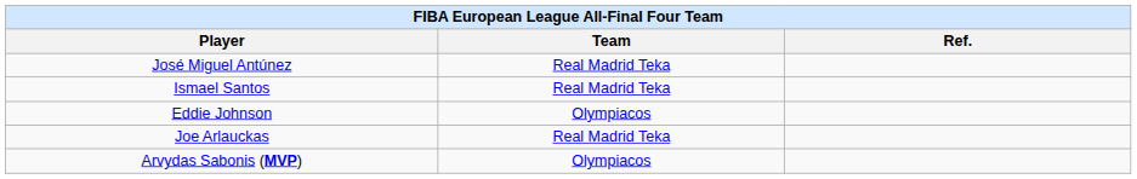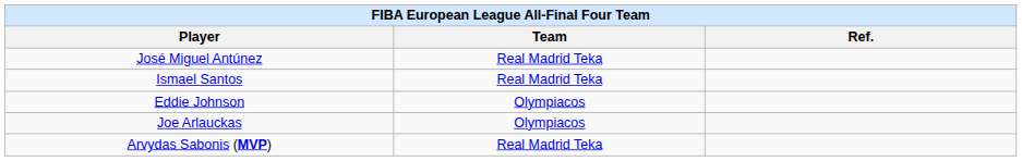Joe Arlauckas | Team: Real Madrid Teka -> Olympiacos
Arvydas Sabonis (MVP) | Team: Olympiacos -> Real Madrid Teka
